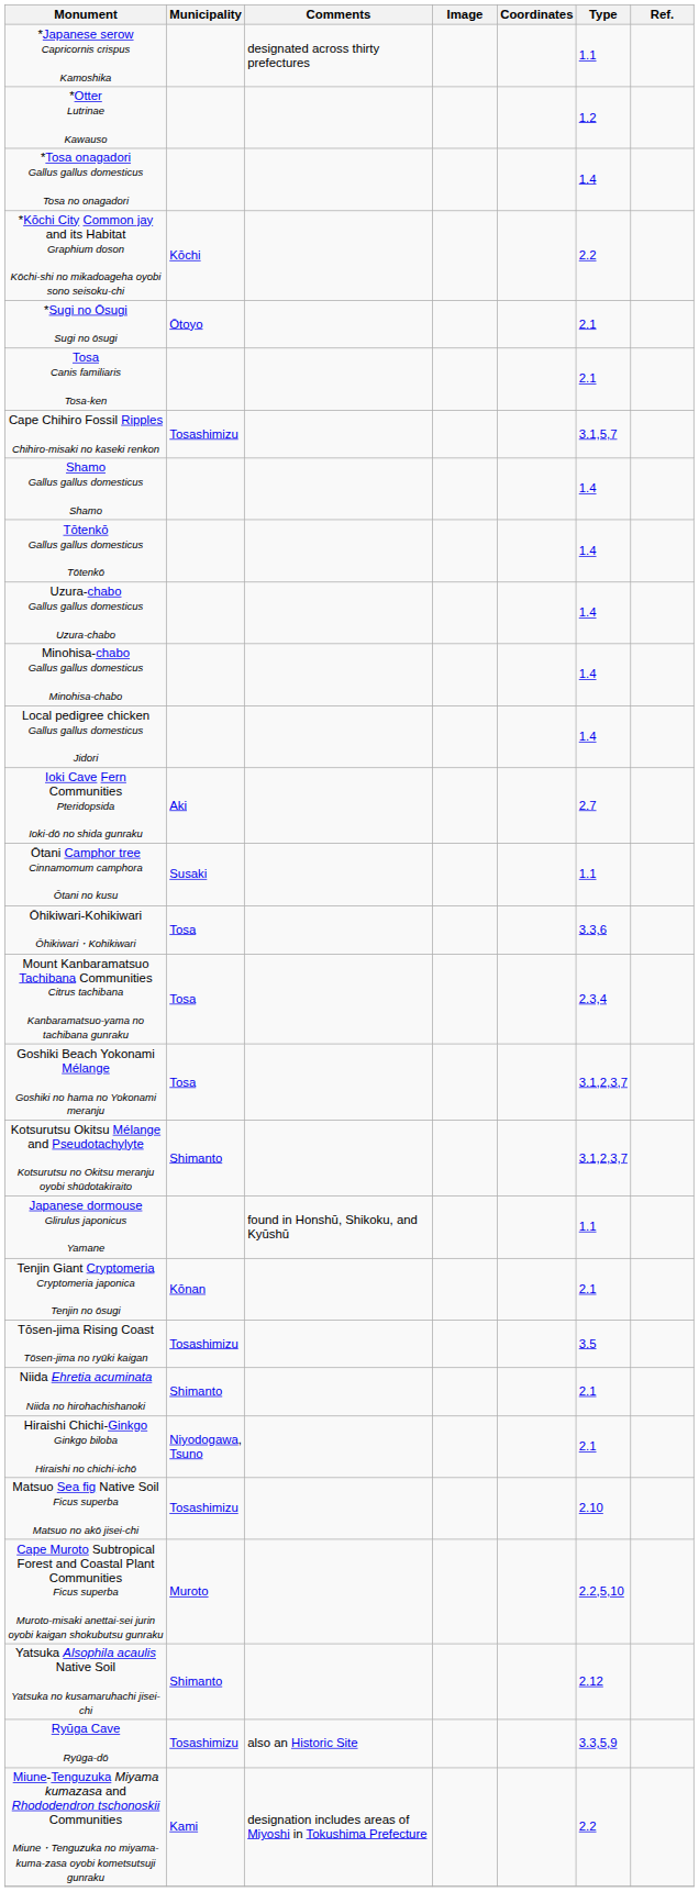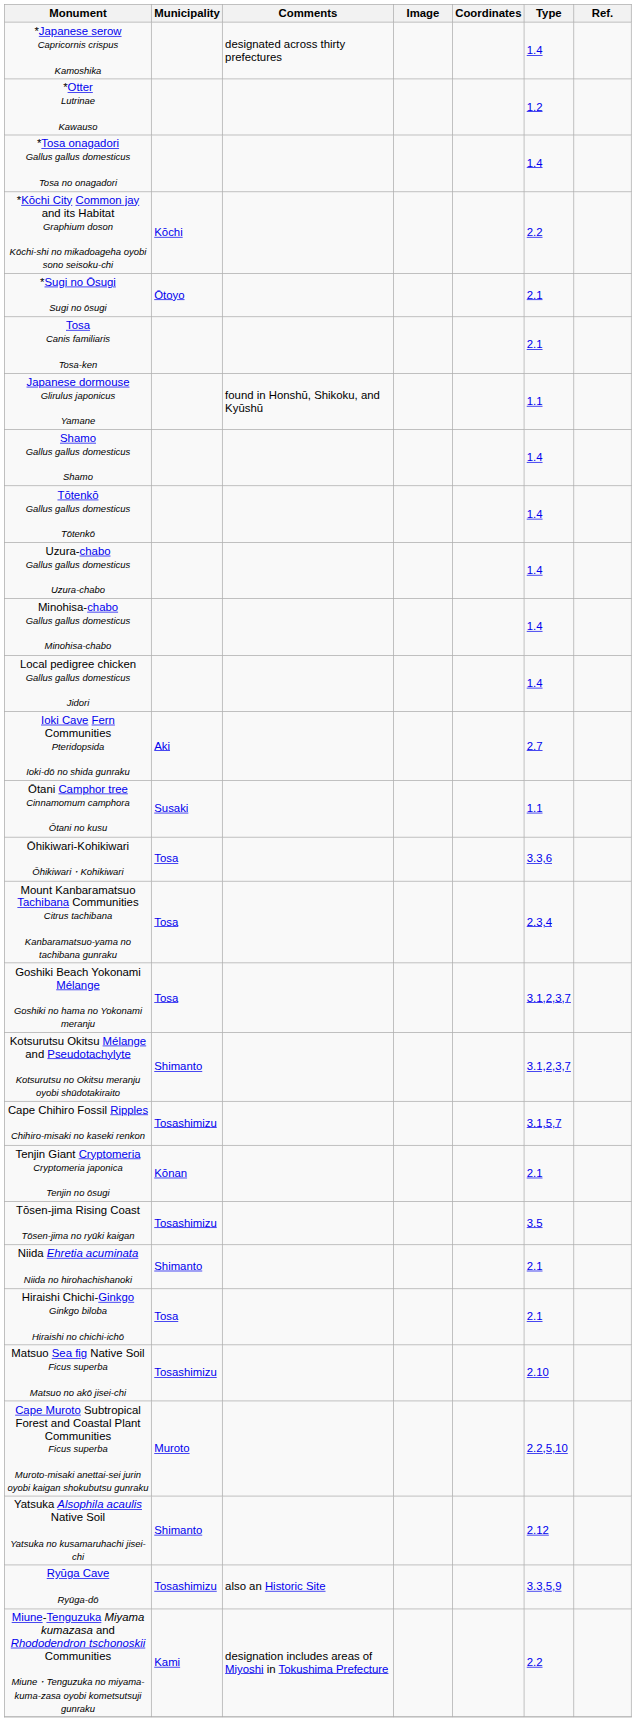*Japanese serow Capricornis crispus Kamoshika | Type: 1.1 -> 1.4
rows swapped: Japanese dormouse Glirulus japonicus Yamane <-> Cape Chihiro Fossil Ripples Chihiro-misaki no kaseki renkon
Hiraishi Chichi-Ginkgo Ginkgo biloba Hiraishi no chichi-ichō | Municipality: Niyodogawa, Tsuno -> Tosa
